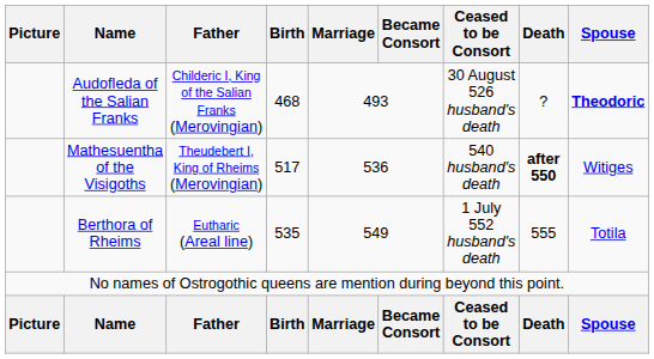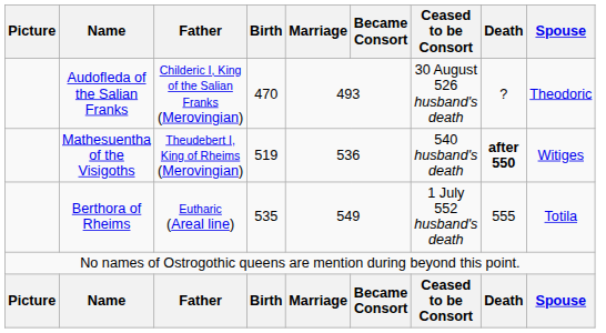Audofleda of the Salian Franks | Birth: 468 -> 470
Audofleda of the Salian Franks | Spouse: bold -> normal
Mathesuentha of the Visigoths | Birth: 517 -> 519
